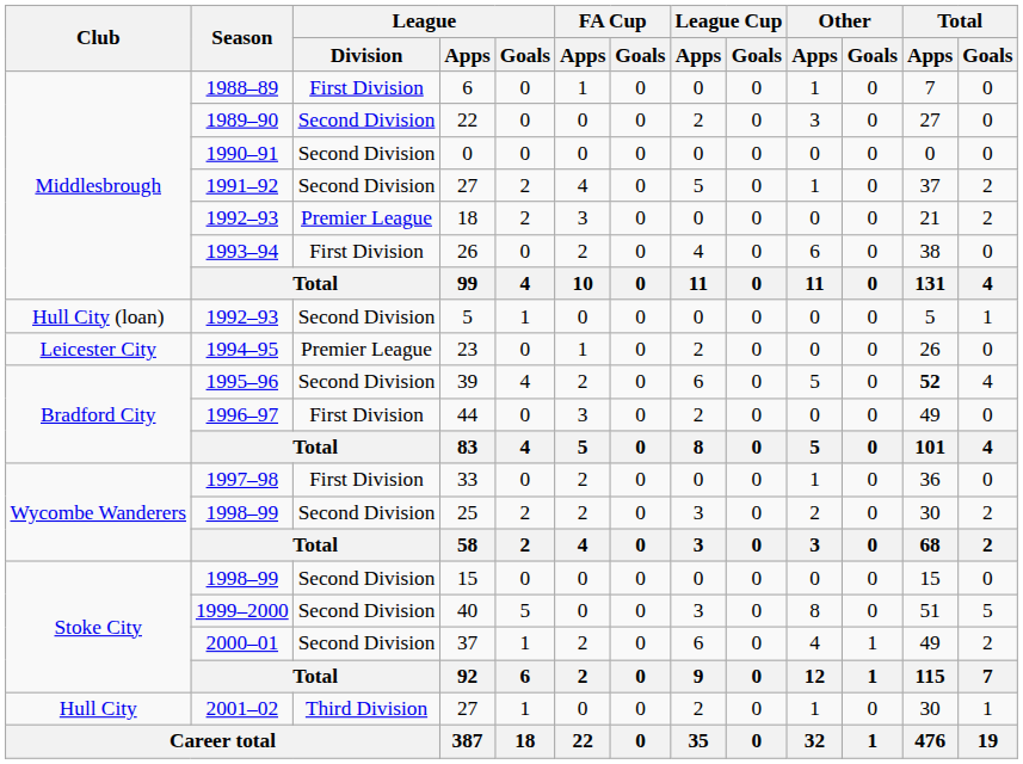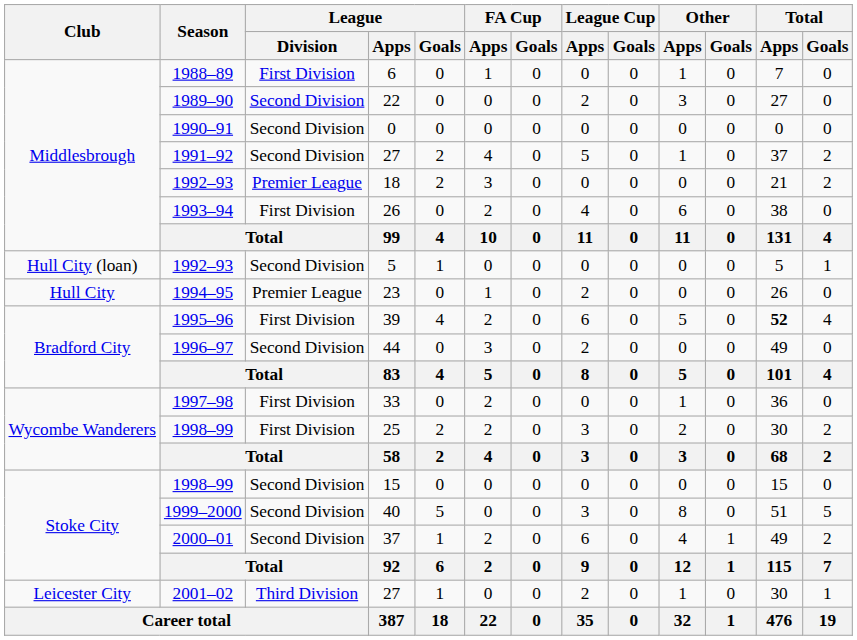23 | Club: Leicester City -> Hull City
39 | League / Division: Second Division -> First Division
44 | League / Division: First Division -> Second Division
25 | League / Division: Second Division -> First Division
2001–02 / 27 | Club: Hull City -> Leicester City
